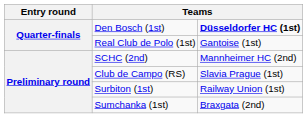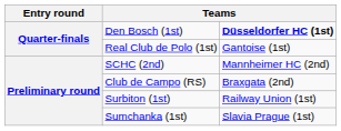Club de Campo (RS) | column 3: Slavia Prague (1st) -> Braxgata (2nd)
Sumchanka (1st) | column 3: Braxgata (2nd) -> Slavia Prague (1st)
